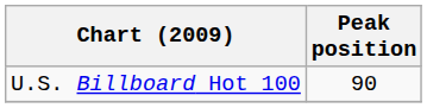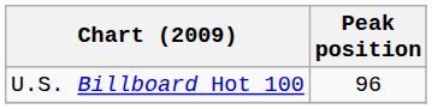U.S. Billboard Hot 100 | Peak position: 90 -> 96
